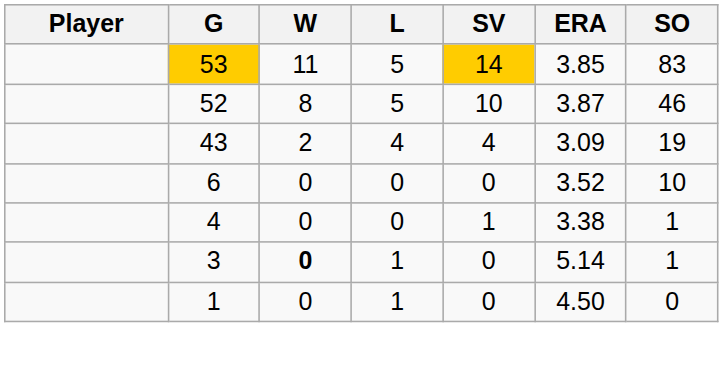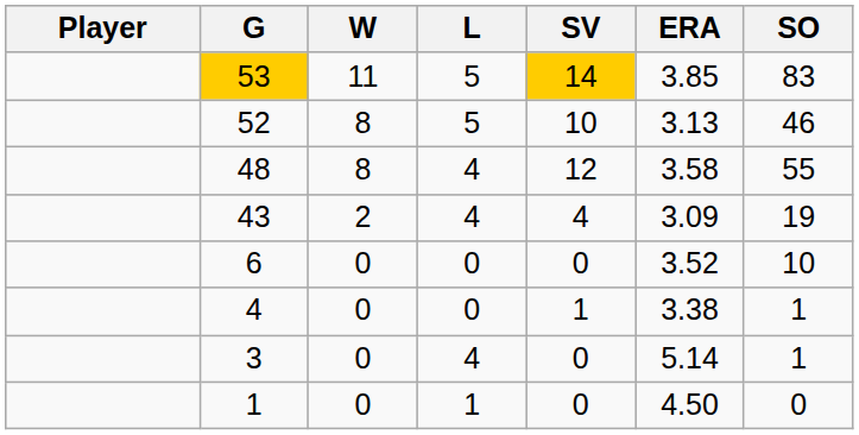52 | ERA: 3.87 -> 3.13
+ row: 48 | 8 | 4 | 12 | 3.58 | 55
3 | W: bold -> normal
3 | L: 1 -> 4
